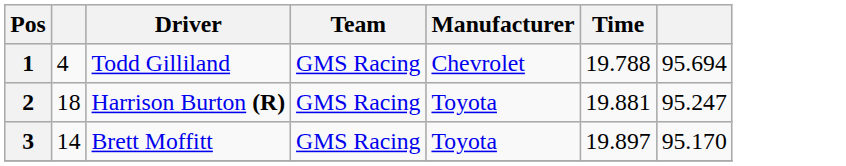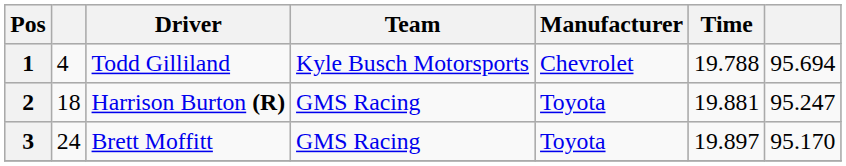1 | Team: GMS Racing -> Kyle Busch Motorsports
3 | column 2: 14 -> 24
